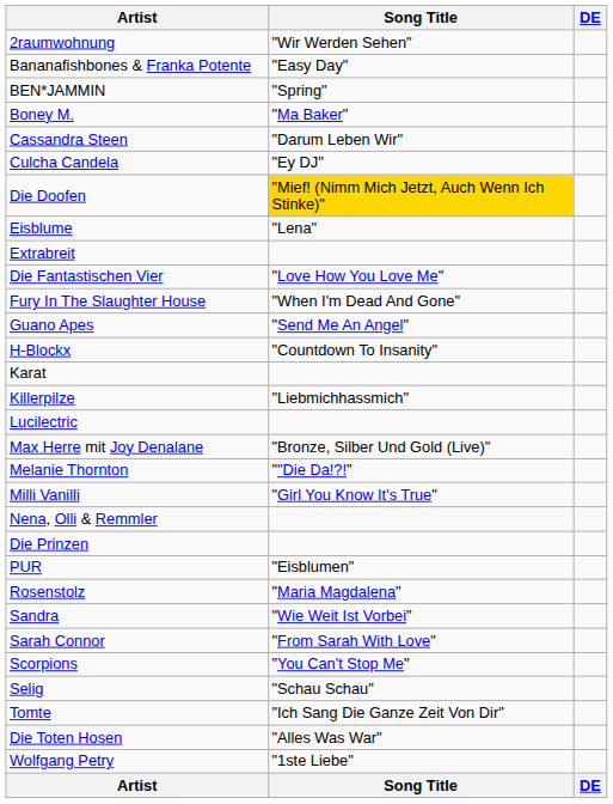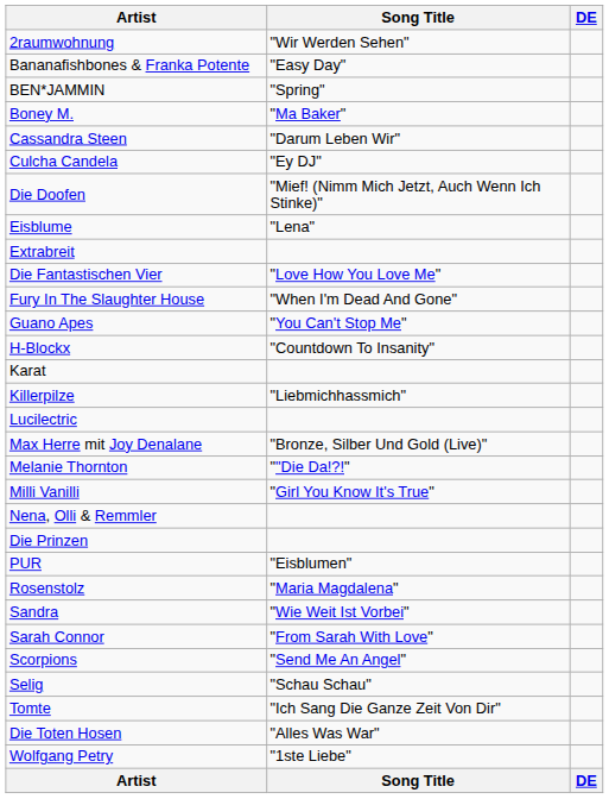Die Doofen | Song Title: gold background -> no background
Guano Apes | Song Title: "Send Me An Angel" -> "You Can't Stop Me"
Scorpions | Song Title: "You Can't Stop Me" -> "Send Me An Angel"
